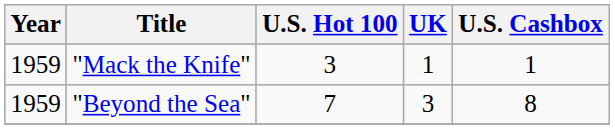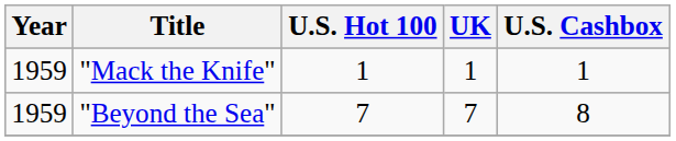"Mack the Knife" | U.S. Hot 100: 3 -> 1
"Beyond the Sea" | UK: 3 -> 7
